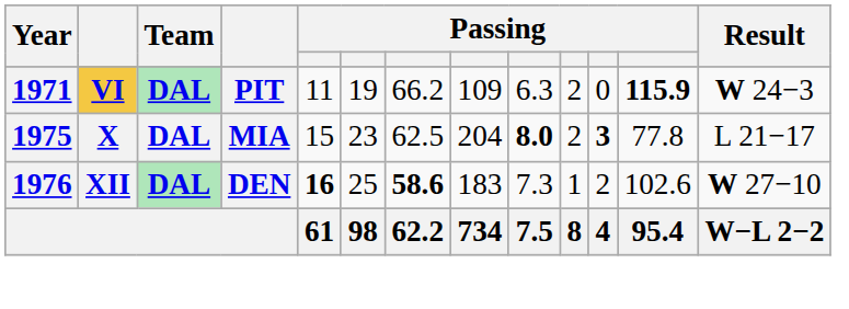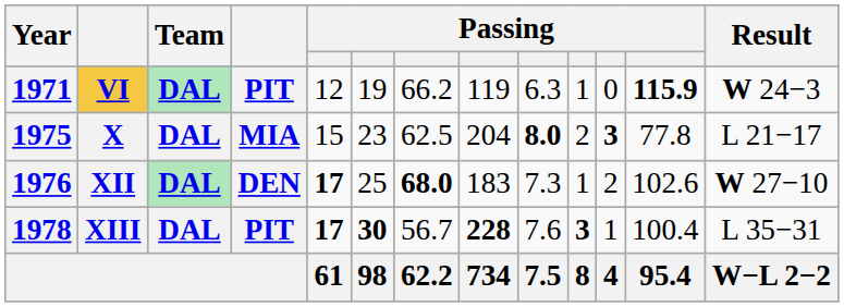VI | column 5: 11 -> 12
VI | column 8: 109 -> 119
VI | column 10: 2 -> 1
XII | column 5: 16 -> 17
XII | column 7: 58.6 -> 68.0
+ row: 1978 | XIII | DAL | PIT | 17 | 30 | 56.7 | 228 | 7.6 | 3 | 1 | 100.4 | L 35−31
